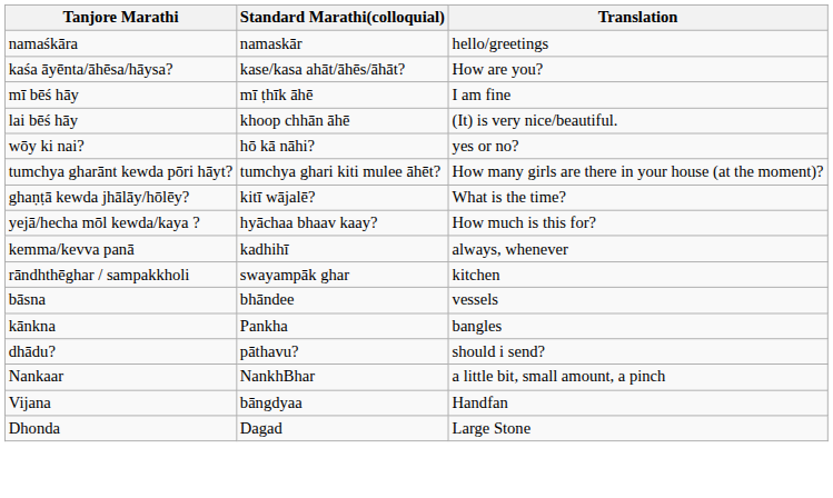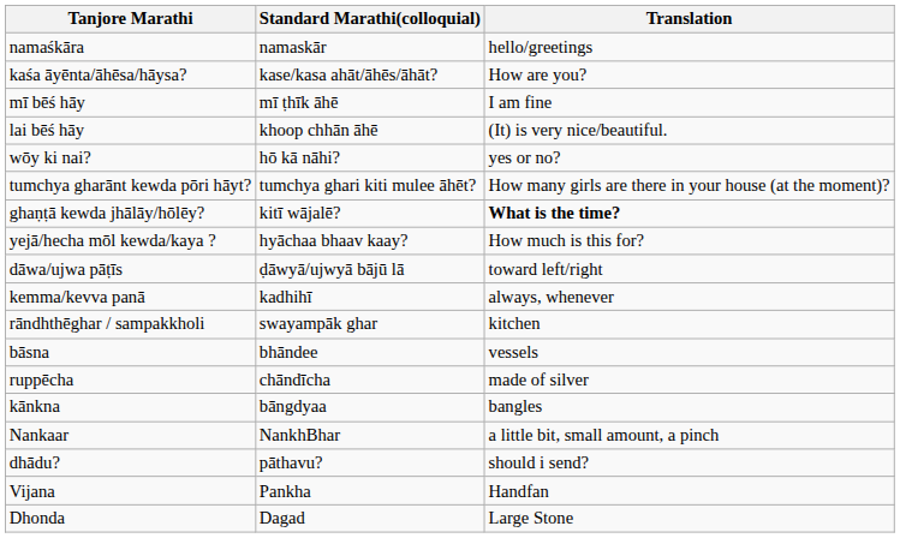ghaṇṭā kewda jhālāy/hōlēy? | Translation: normal -> bold
+ row: dāwa/ujwa pāṭīs | ḍāwyā/ujwyā bājū lā | toward left/right
+ row: ruppēcha | chāndīcha | made of silver
kānkna | Standard Marathi(colloquial): Pankha -> bāngdyaa
rows swapped: dhādu? <-> Nankaar
Vijana | Standard Marathi(colloquial): bāngdyaa -> Pankha
